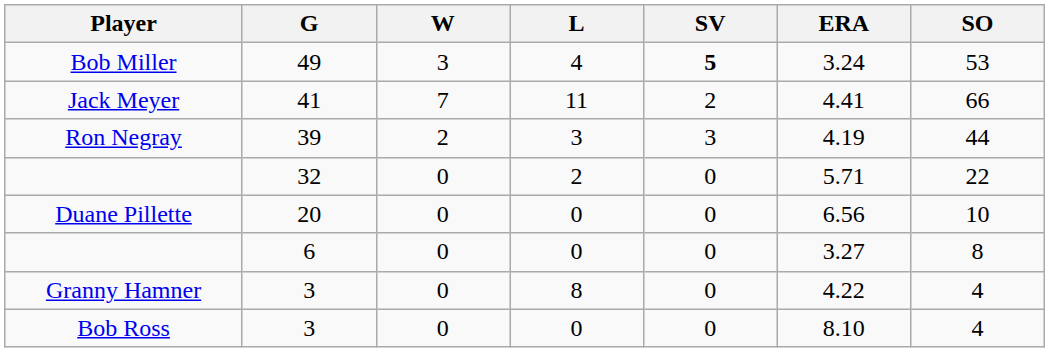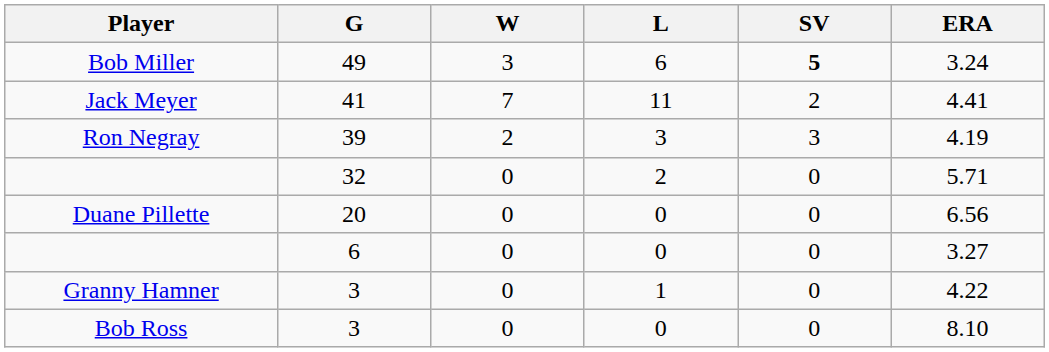- column: SO | 53 | 66 | 44 | 22 | 10 | 8 | 4 | 4
Bob Miller | L: 4 -> 6
Granny Hamner | L: 8 -> 1
